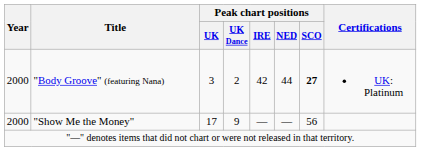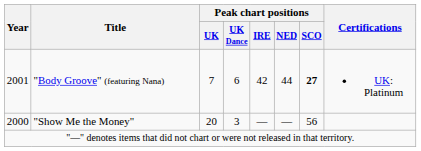"Body Groove" (featuring Nana) | Year: 2000 -> 2001
"Body Groove" (featuring Nana) | Peak chart positions / UK: 3 -> 7
"Body Groove" (featuring Nana) | Peak chart positions / UK Dance: 2 -> 6
"Show Me the Money" | Peak chart positions / UK: 17 -> 20
"Show Me the Money" | Peak chart positions / UK Dance: 9 -> 3
